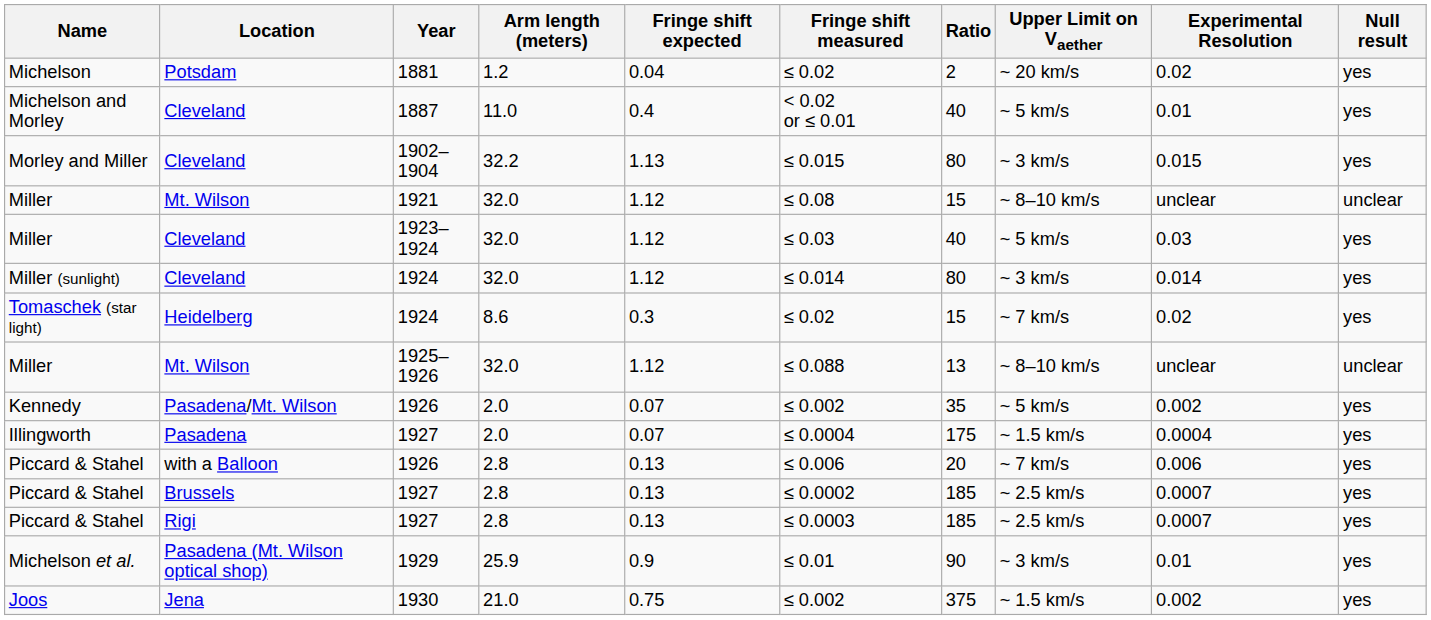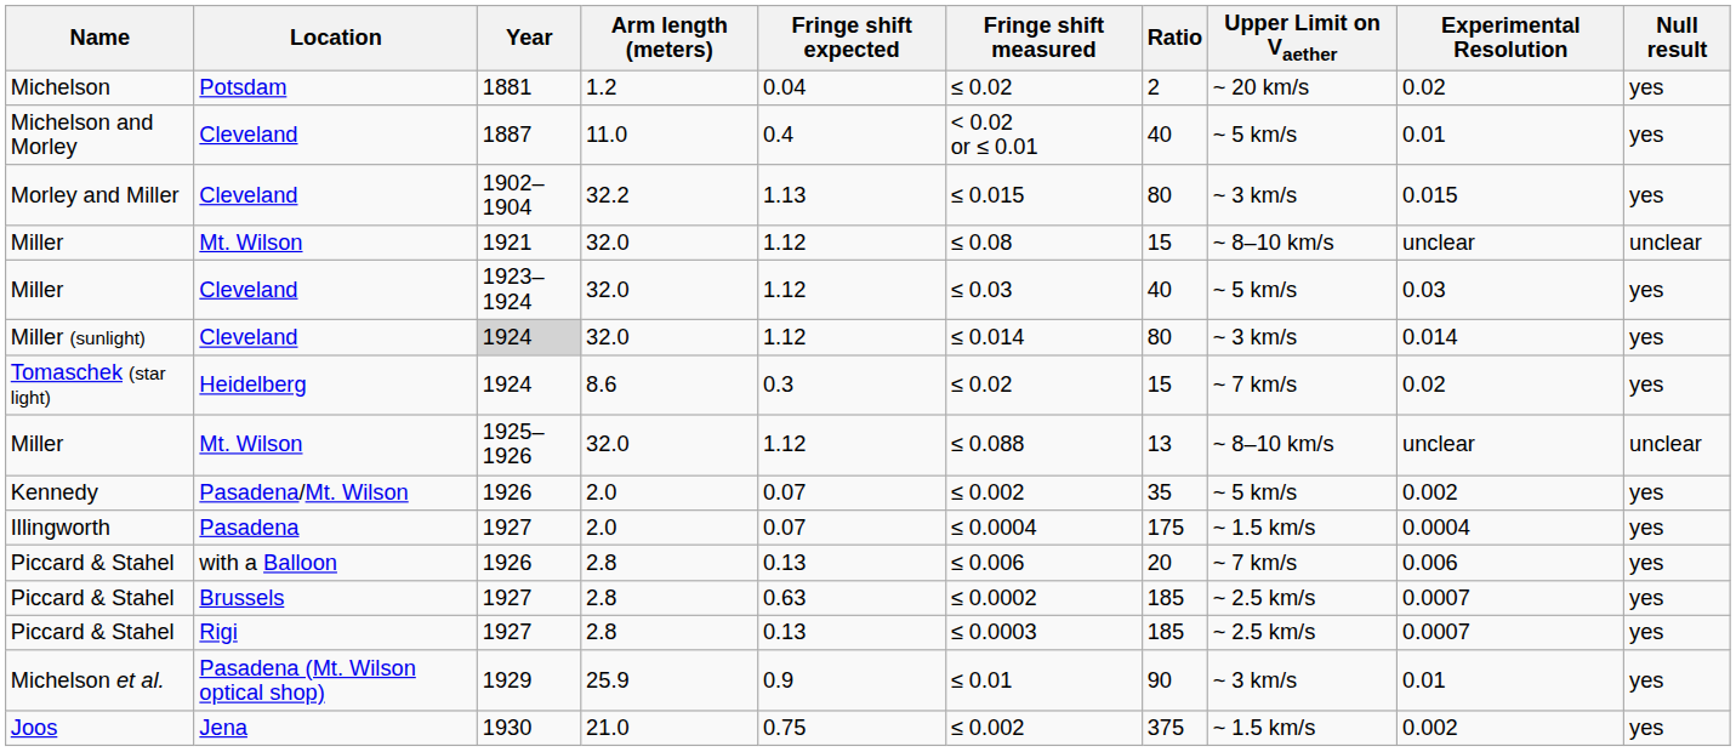Miller (sunlight) | Year: no background -> lightgrey background
Piccard & Stahel / Brussels | Fringe shift expected: 0.13 -> 0.63
